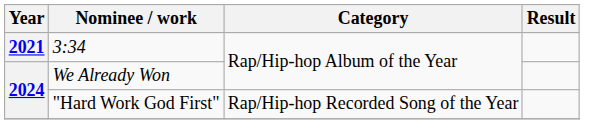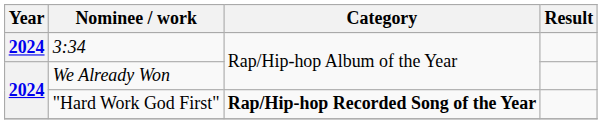3:34 | Year: 2021 -> 2024
"Hard Work God First" | Category: normal -> bold
